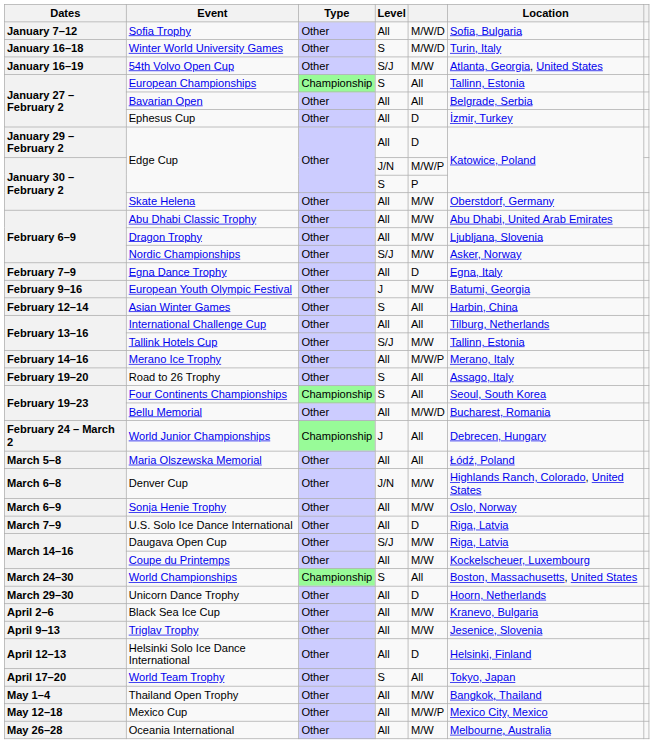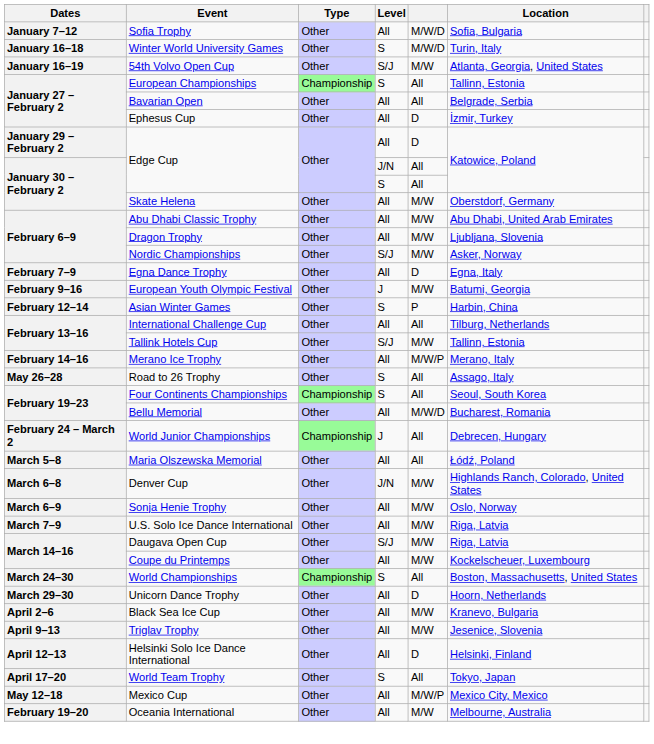Edge Cup / J/N | column 5: M/W/P -> All
Edge Cup / S | column 5: P -> All
Asian Winter Games | column 5: All -> P
Road to 26 Trophy | Dates: February 19–20 -> May 26–28
U.S. Solo Ice Dance International | column 5: D -> M/W
- row: May 1–4 | Thailand Open Trophy | Other | All | M/W | Bangkok, Thailand
Oceania International | Dates: May 26–28 -> February 19–20
